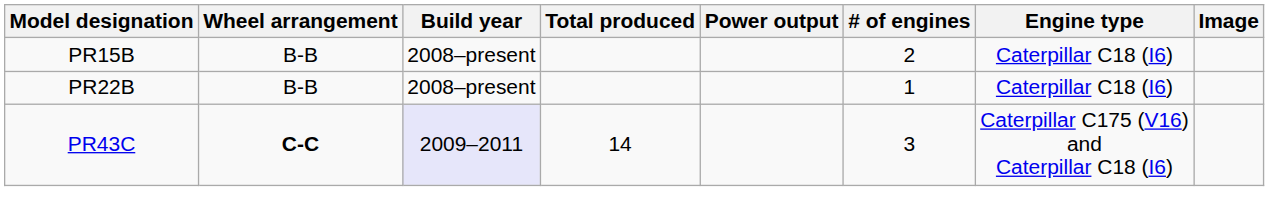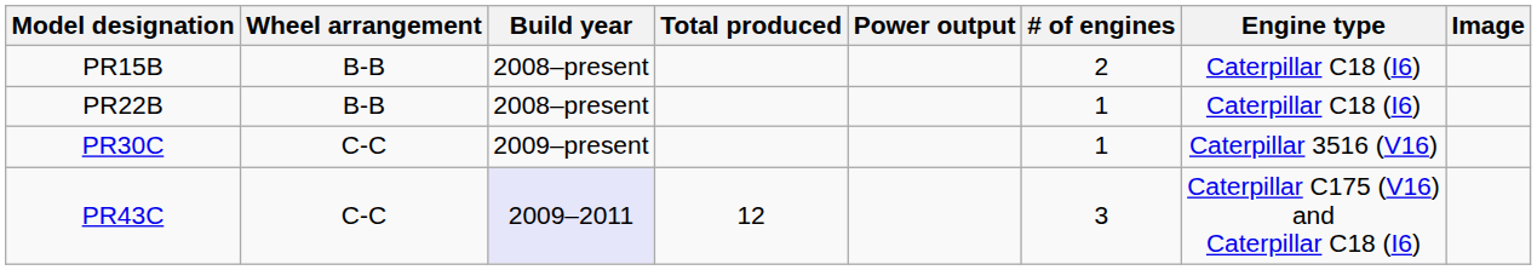+ row: PR30C | C-C | 2009–present | 1 | Caterpillar 3516 (V16)
PR43C | Wheel arrangement: bold -> normal
PR43C | Total produced: 14 -> 12
